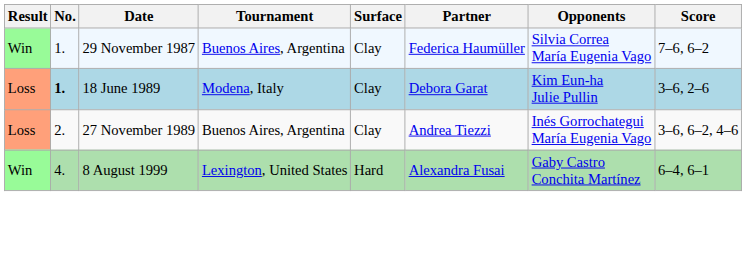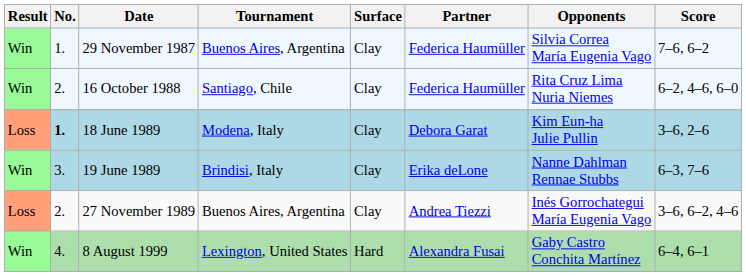+ row: Win | 2. | 16 October 1988 | Santiago, Chile | Clay | Federica Haumüller | Rita Cruz Lima Nuria Niemes | 6–2, 4–6, 6–0
+ row: Win | 3. | 19 June 1989 | Brindisi, Italy | Clay | Erika deLone | Nanne Dahlman Rennae Stubbs | 6–3, 7–6
